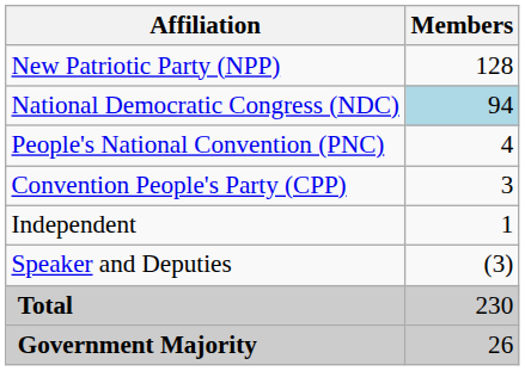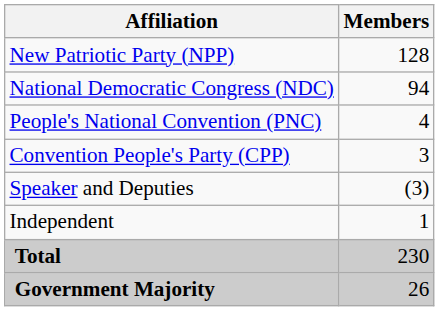National Democratic Congress (NDC) | Members: lightblue background -> no background
rows swapped: Independent <-> Speaker and Deputies
